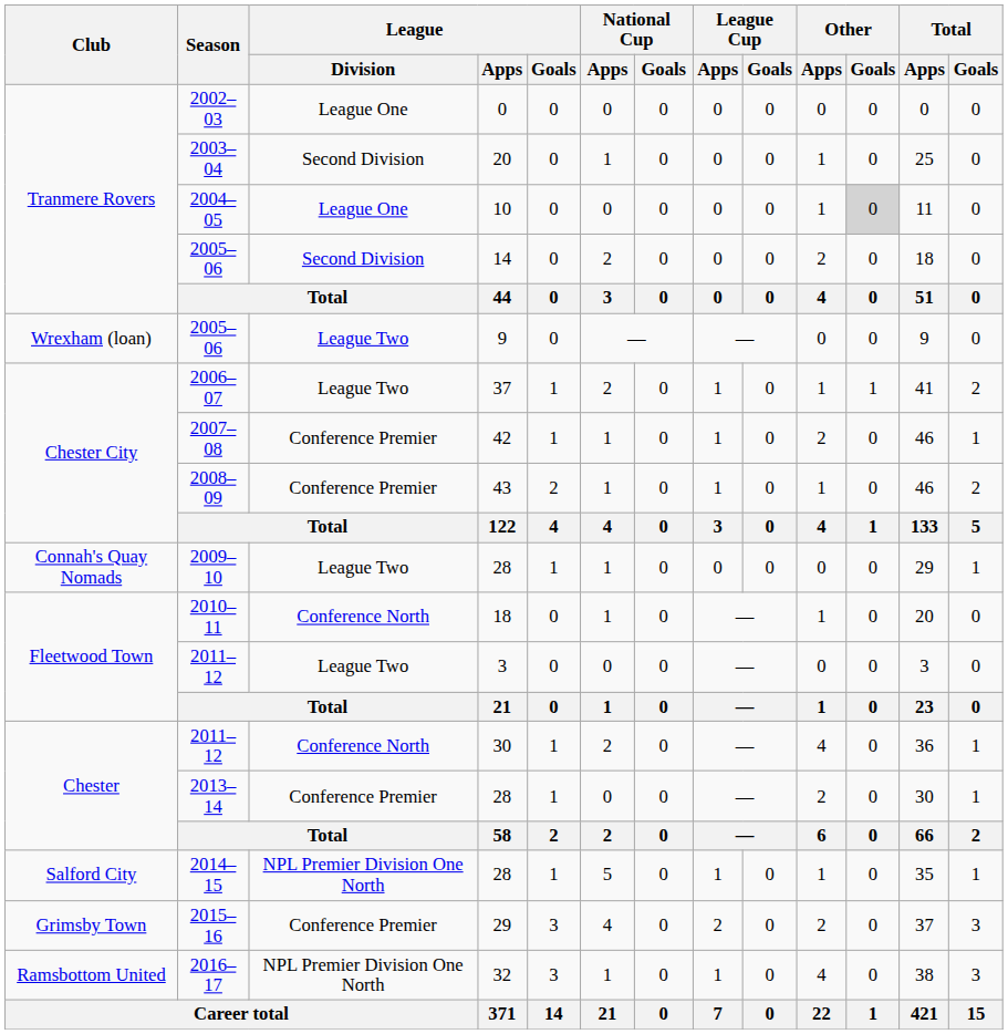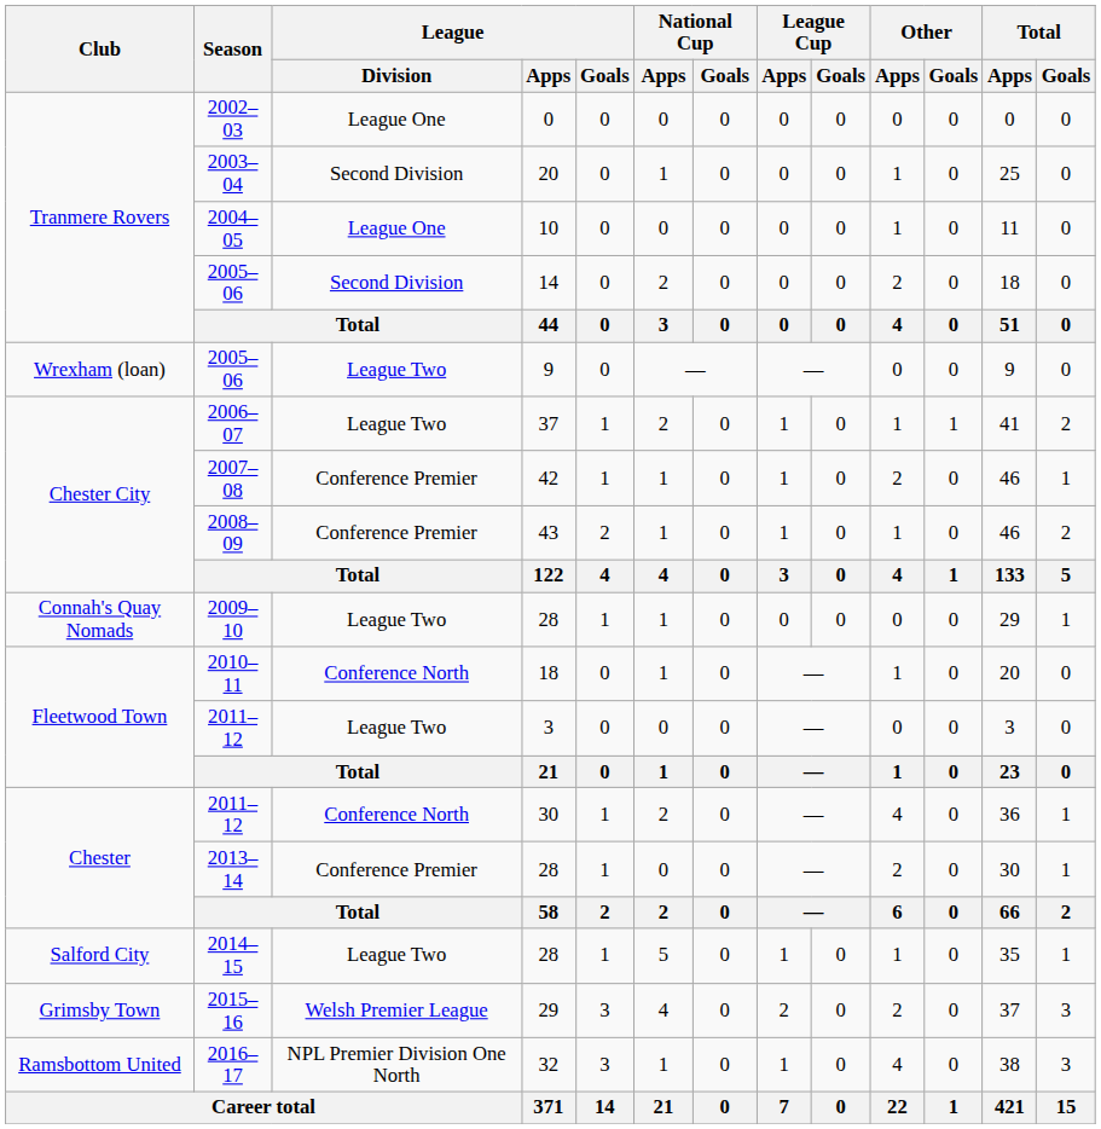2004–05 | Other / Goals: lightgrey background -> no background
2014–15 | League / Division: NPL Premier Division One North -> League Two
2015–16 | League / Division: Conference Premier -> Welsh Premier League
